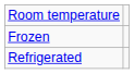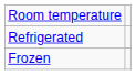rows swapped: Refrigerated <-> Frozen
